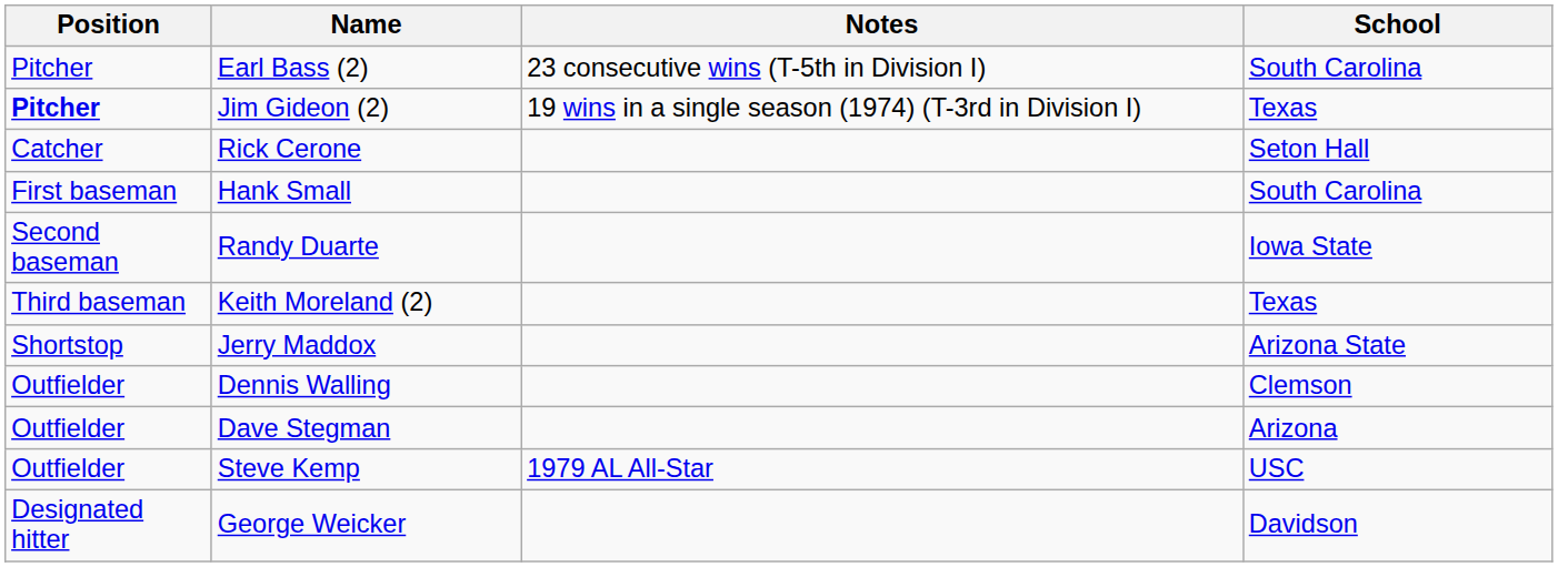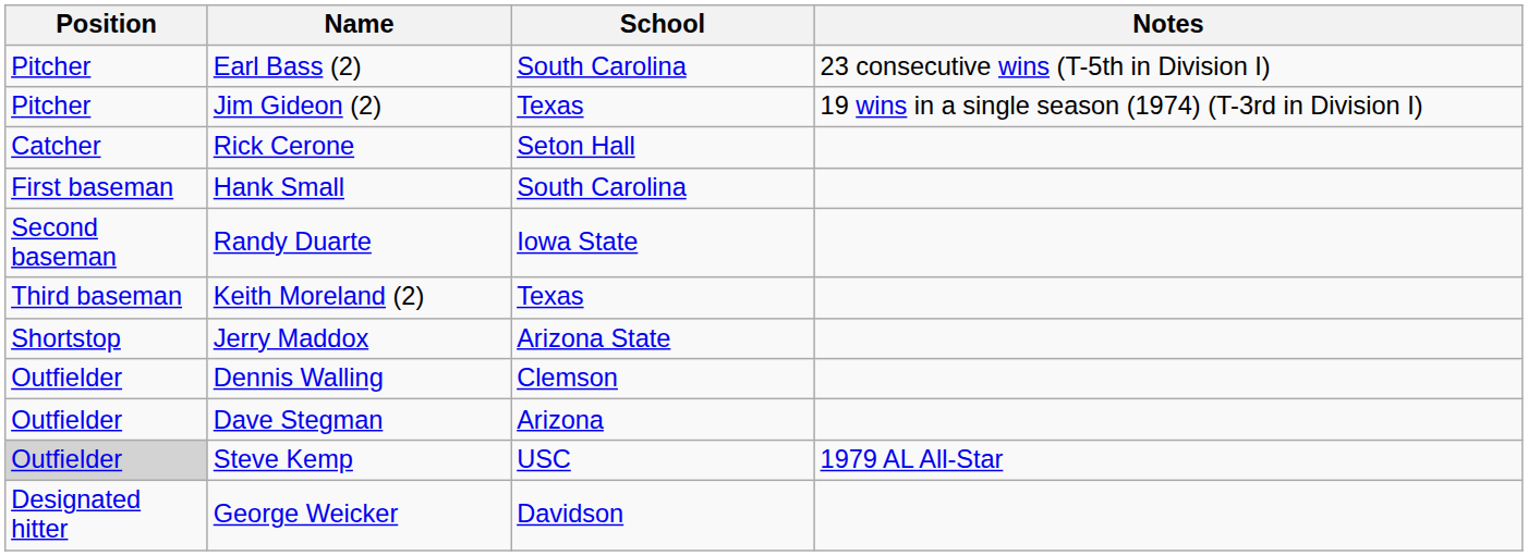columns swapped: School <-> Notes
Jim Gideon (2) | Position: bold -> normal
Steve Kemp | Position: no background -> lightgrey background
